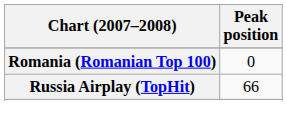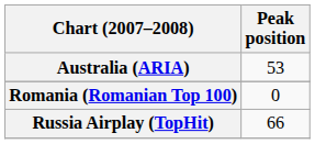+ row: Australia (ARIA) | 53
